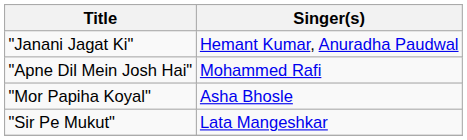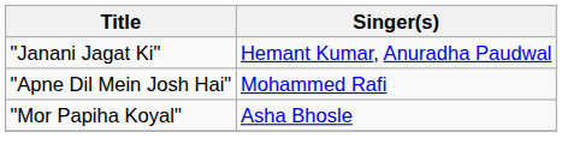- row: "Sir Pe Mukut" | Lata Mangeshkar
